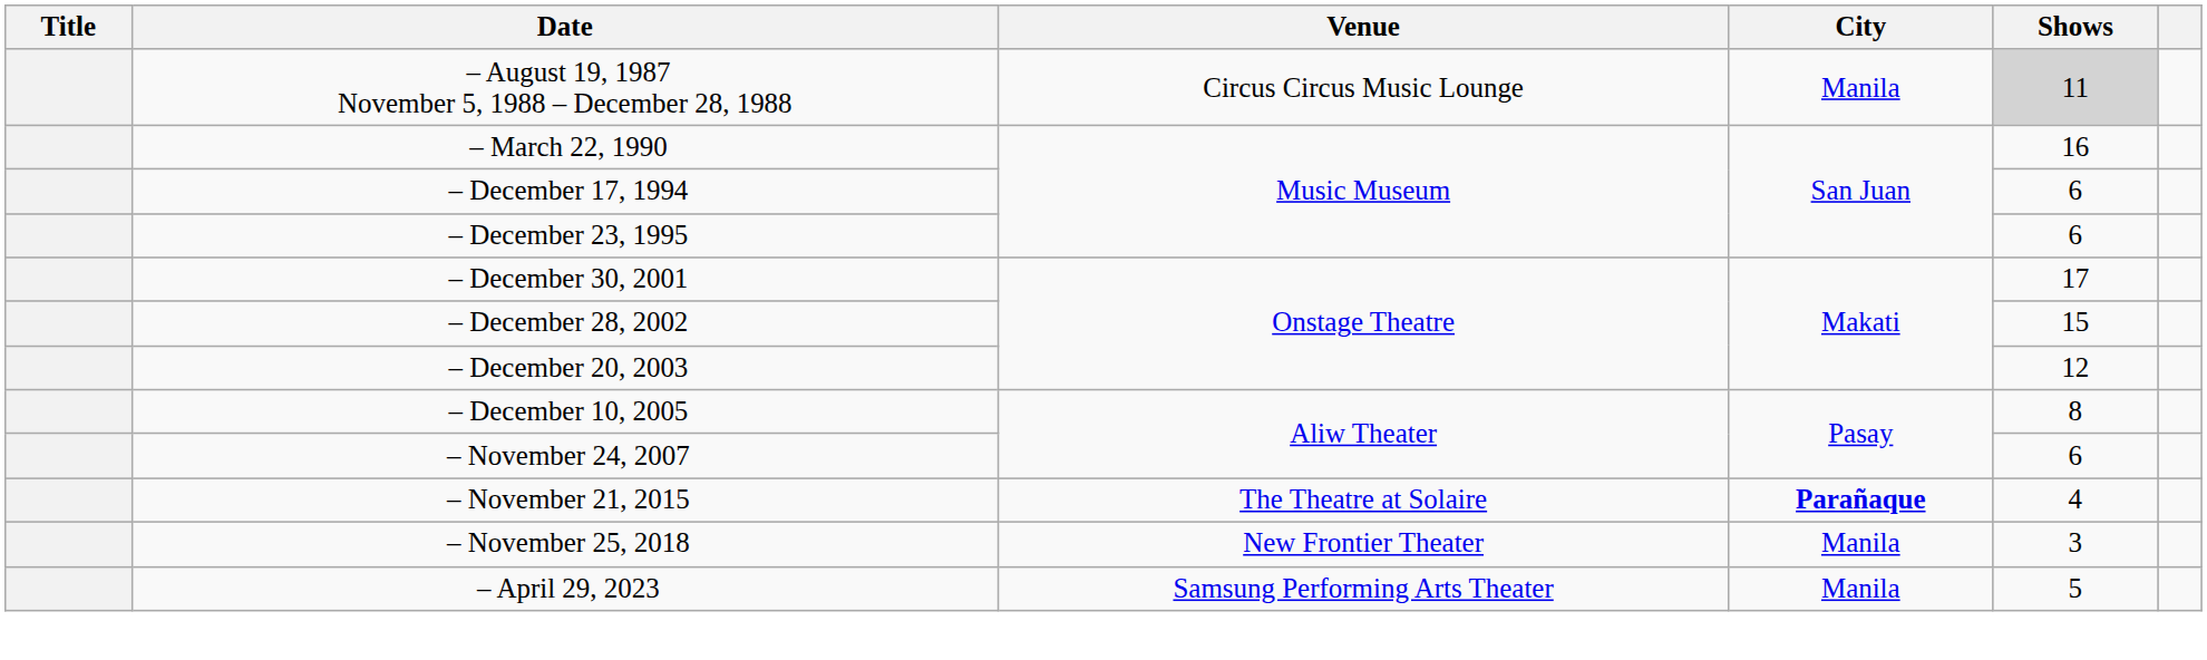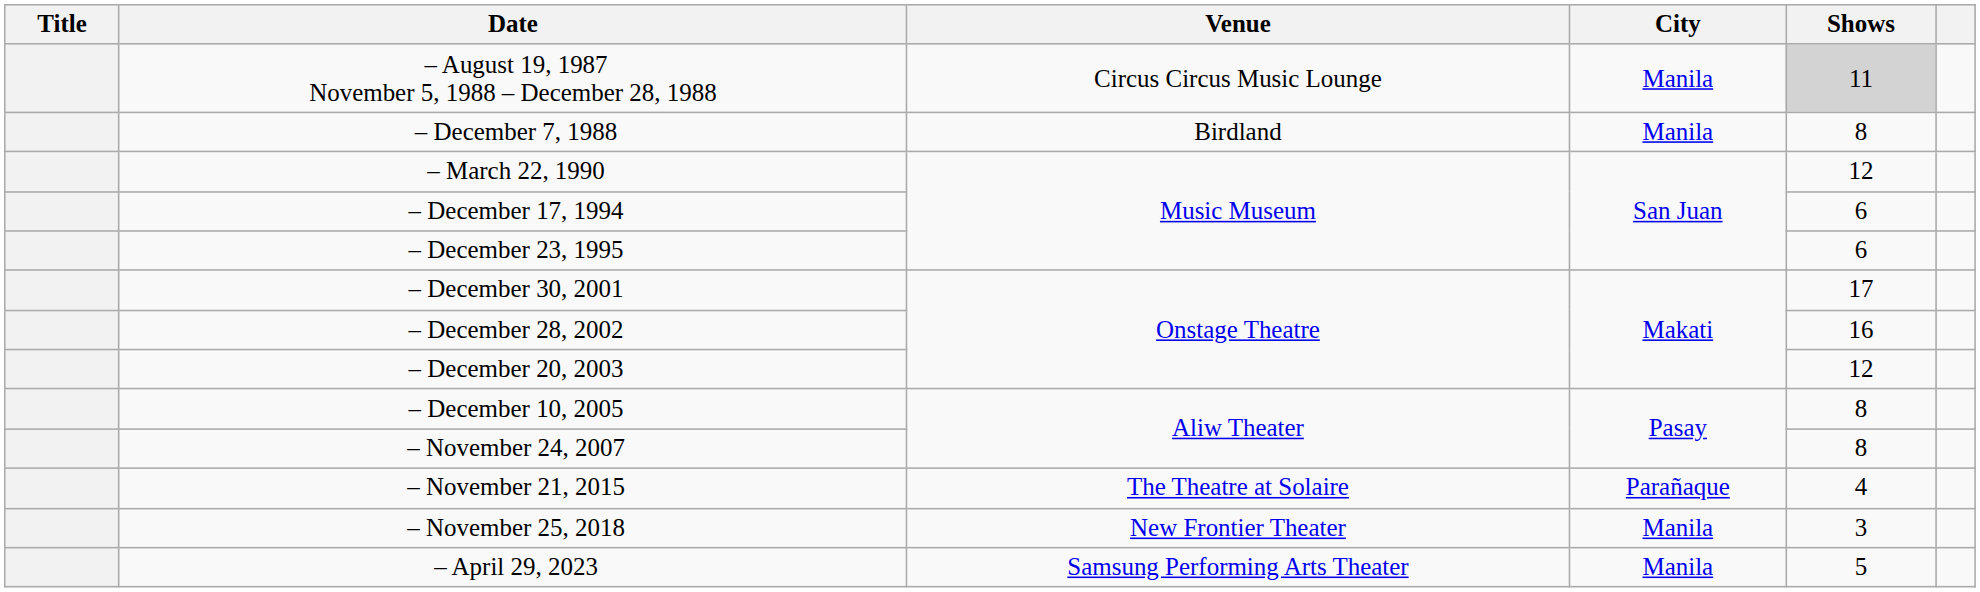+ row: – December 7, 1988 | Birdland | Manila | 8
– March 22, 1990 | Shows: 16 -> 12
– December 28, 2002 | Shows: 15 -> 16
– November 24, 2007 | Shows: 6 -> 8
– November 21, 2015 | City: bold -> normal
